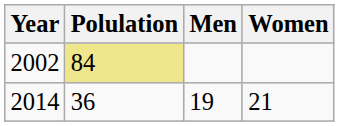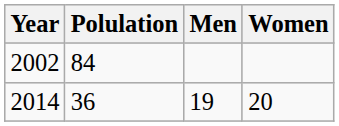2002 | Polulation: khaki background -> no background
2014 | Women: 21 -> 20
